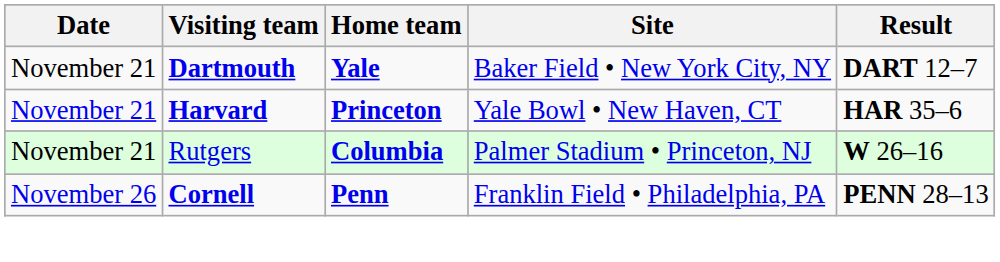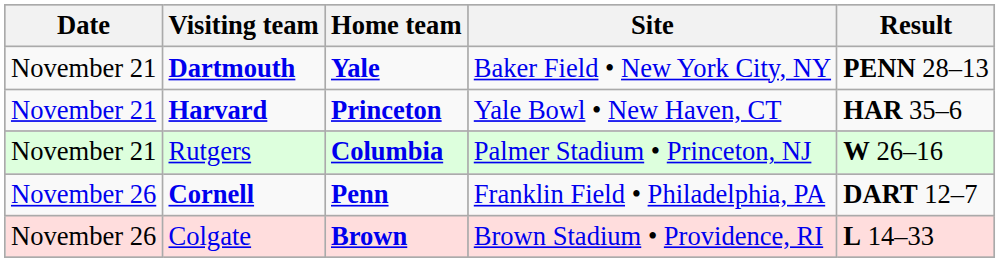Dartmouth | Result: DART 12–7 -> PENN 28–13
Cornell | Result: PENN 28–13 -> DART 12–7
+ row: November 26 | Colgate | Brown | Brown Stadium • Providence, RI | L 14–33
